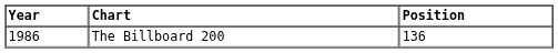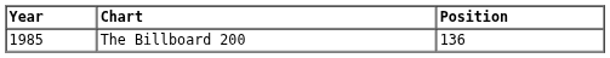The Billboard 200 | Year: 1986 -> 1985
